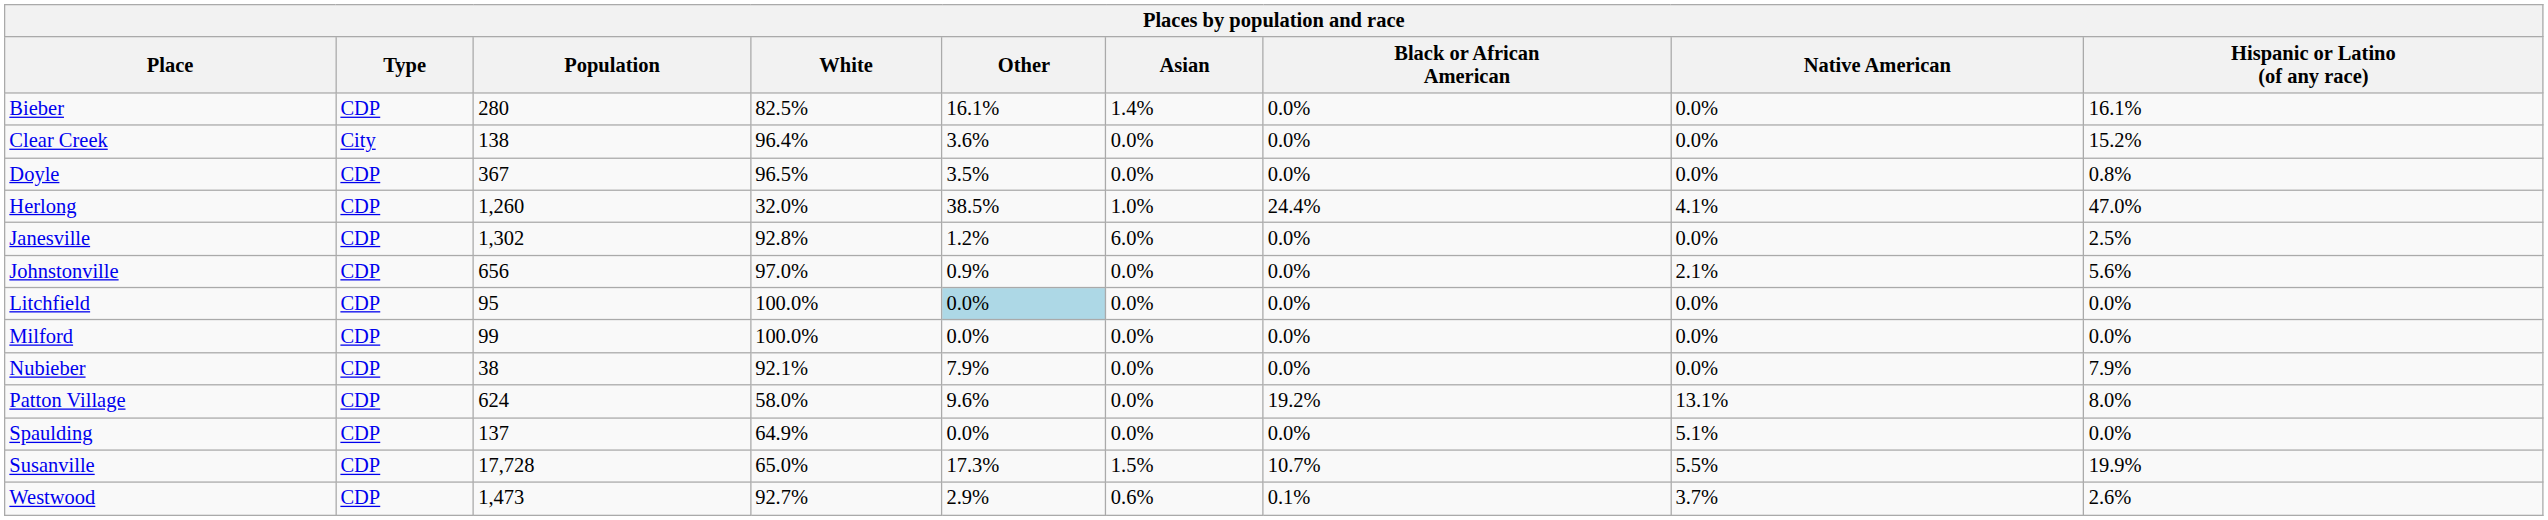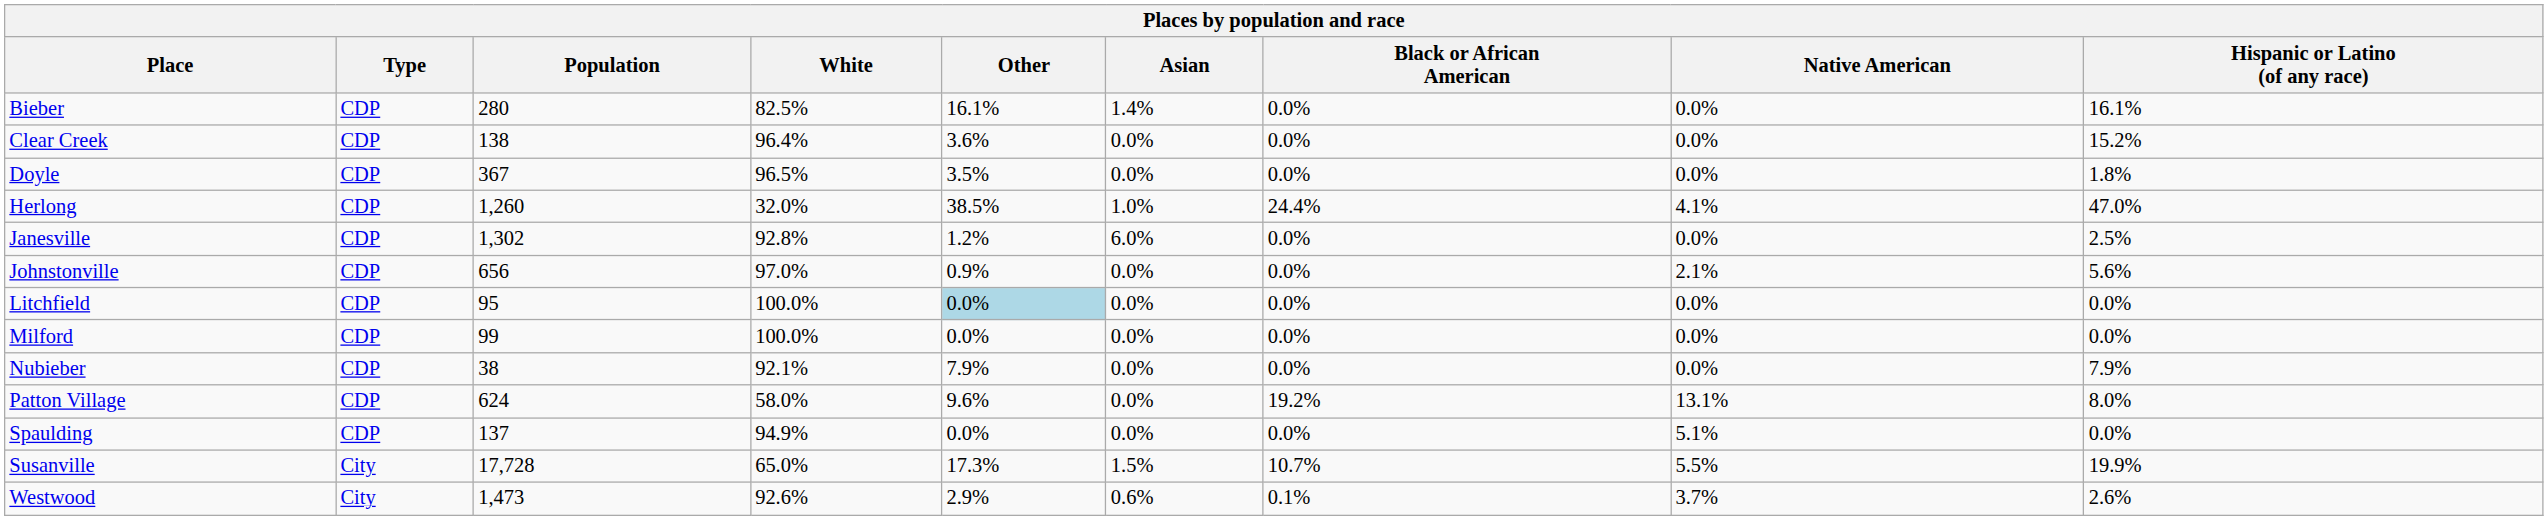Clear Creek | Type: City -> CDP
Doyle | Hispanic or Latino (of any race): 0.8% -> 1.8%
Spaulding | White: 64.9% -> 94.9%
Susanville | Type: CDP -> City
Westwood | Type: CDP -> City
Westwood | White: 92.7% -> 92.6%
